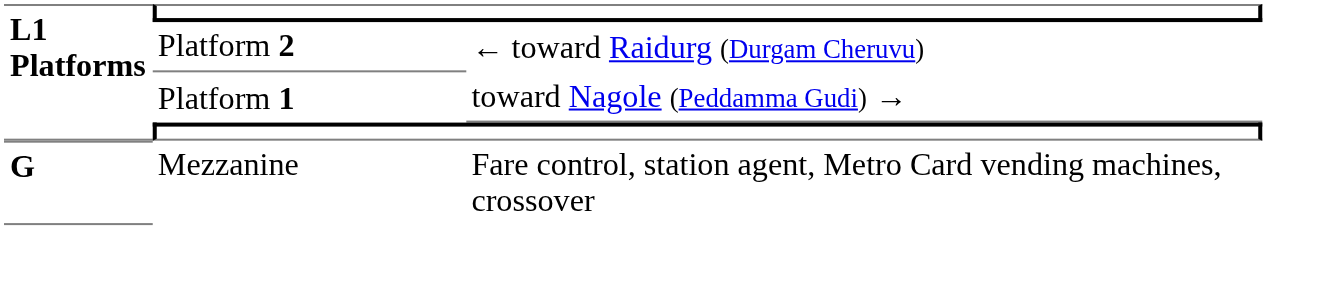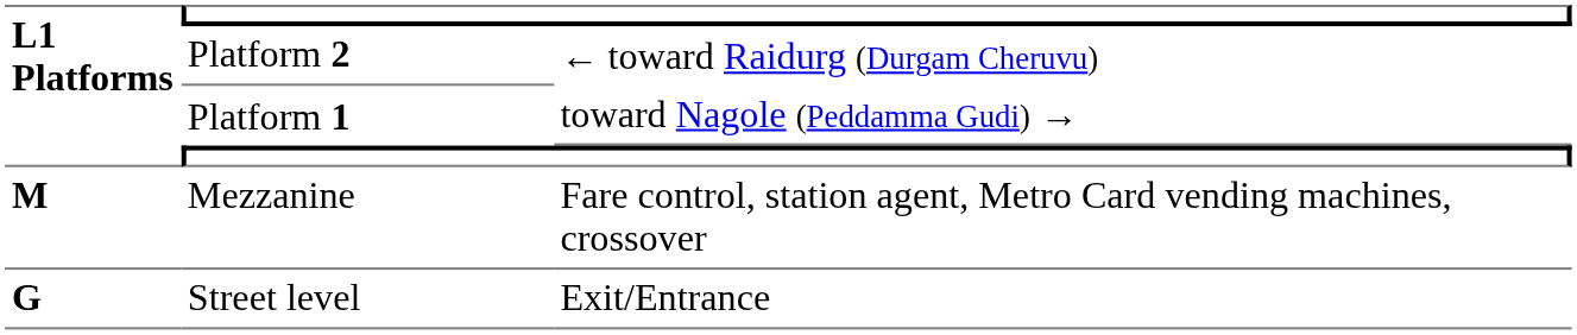Mezzanine | L1 Platforms: G -> M
+ row: G | Street level | Exit/Entrance
